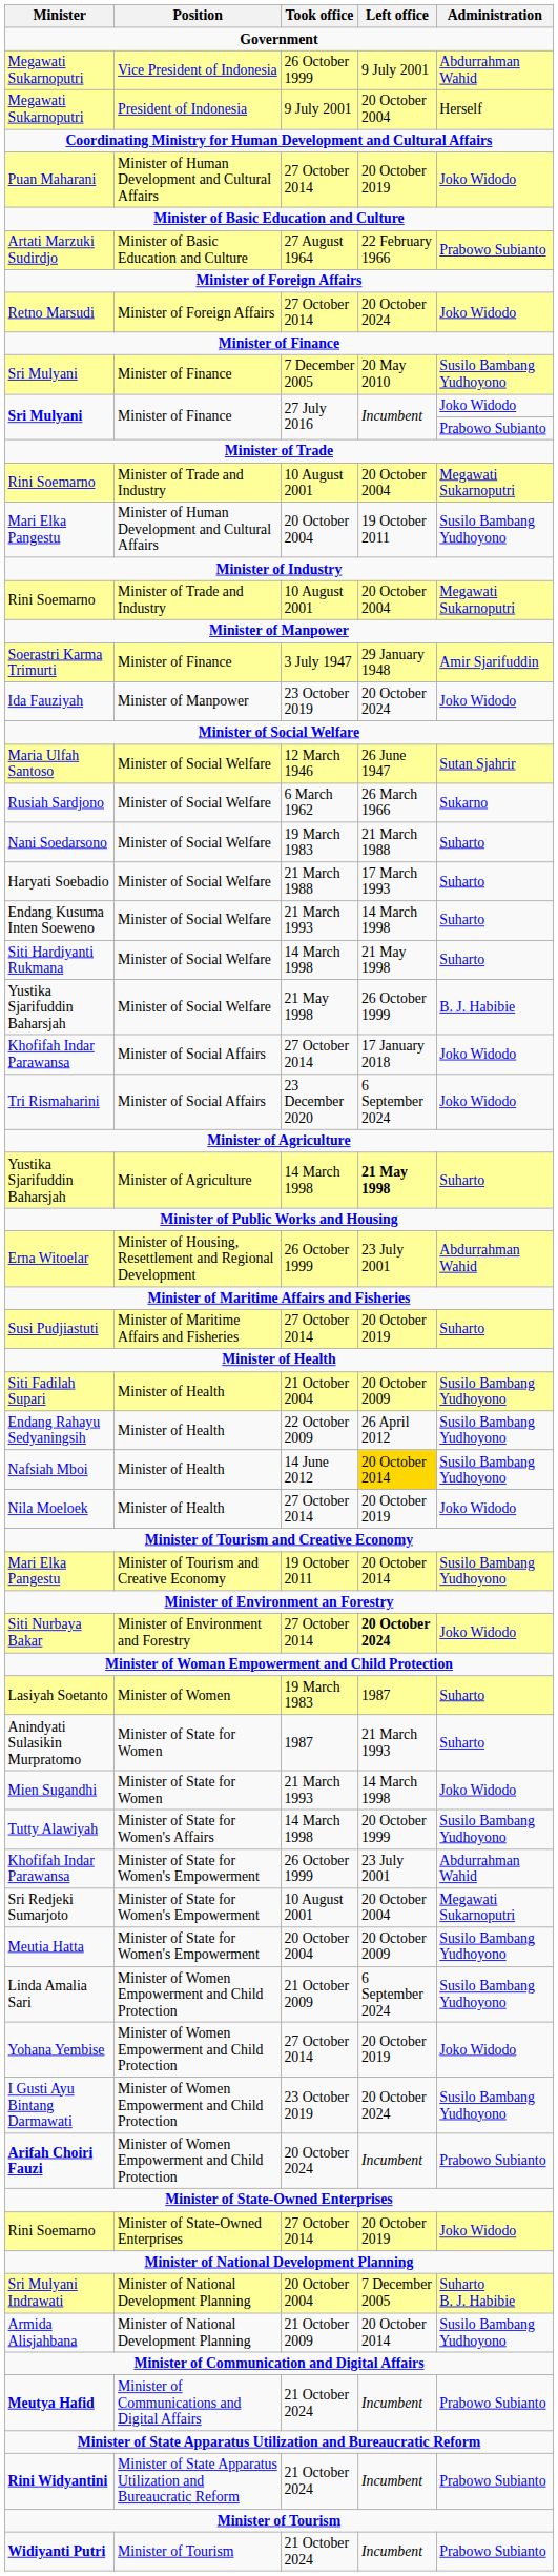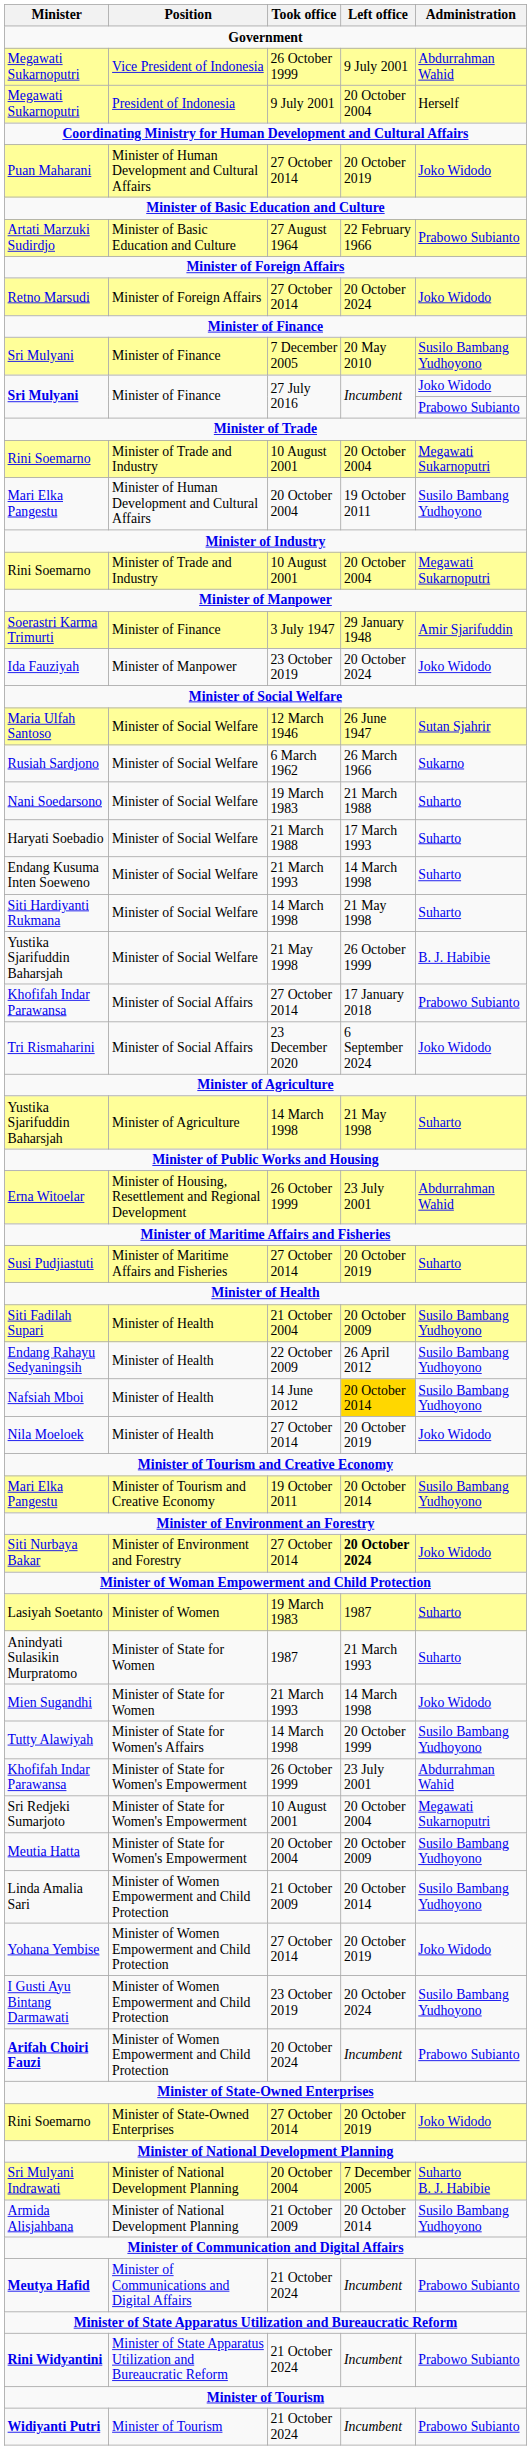Khofifah Indar Parawansa / 27 October 2014 | Administration: Joko Widodo -> Prabowo Subianto
Yustika Sjarifuddin Baharsjah / 14 March 1998 | Left office: bold -> normal
Linda Amalia Sari | Left office: 6 September 2024 -> 20 October 2014
